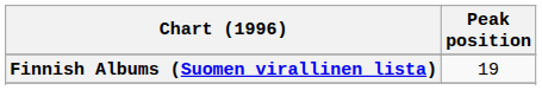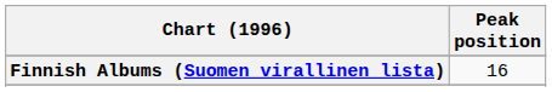Finnish Albums (Suomen virallinen lista) | Peak position: 19 -> 16
